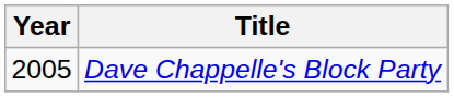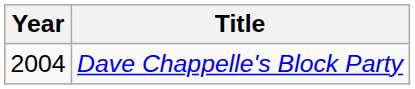Dave Chappelle's Block Party | Year: 2005 -> 2004
